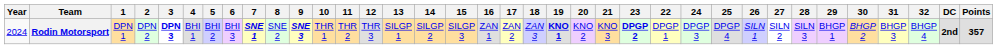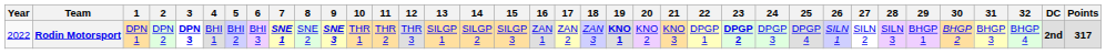columns swapped: 22 <-> 23
Rodin Motorsport | Year: 2024 -> 2022
Rodin Motorsport | Points: 357 -> 317
